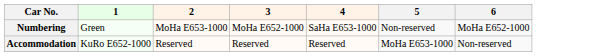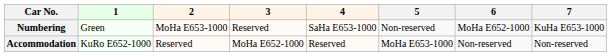+ column: 7 | KuHa E653-1000 | Non-reserved
Numbering | 3: MoHa E652-1000 -> Reserved
Accommodation | 3: Reserved -> MoHa E652-1000
